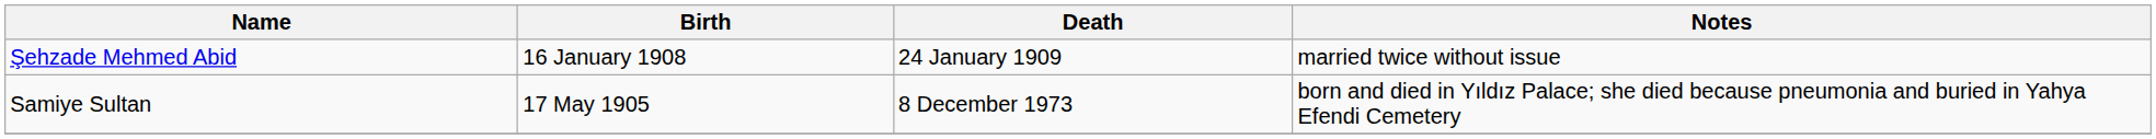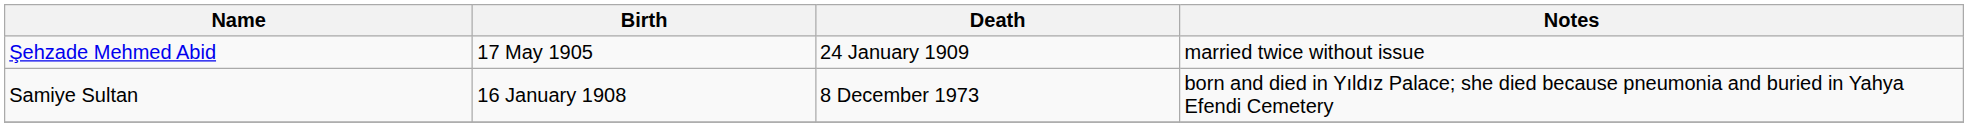Şehzade Mehmed Abid | Birth: 16 January 1908 -> 17 May 1905
Samiye Sultan | Birth: 17 May 1905 -> 16 January 1908
